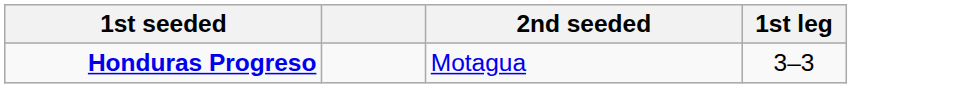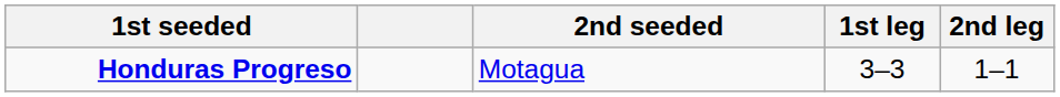+ column: 2nd leg | 1–1
